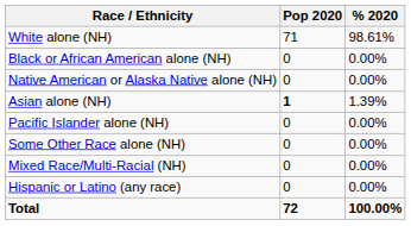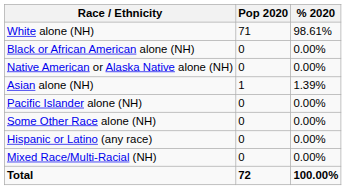Asian alone (NH) | Pop 2020: bold -> normal
rows swapped: Mixed Race/Multi-Racial (NH) <-> Hispanic or Latino (any race)
